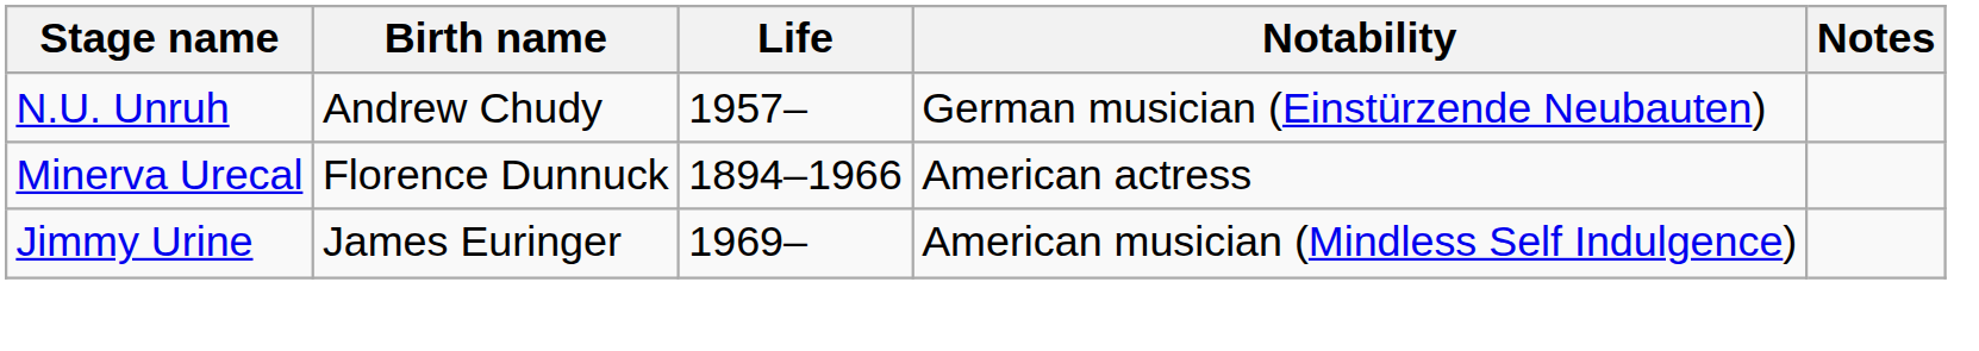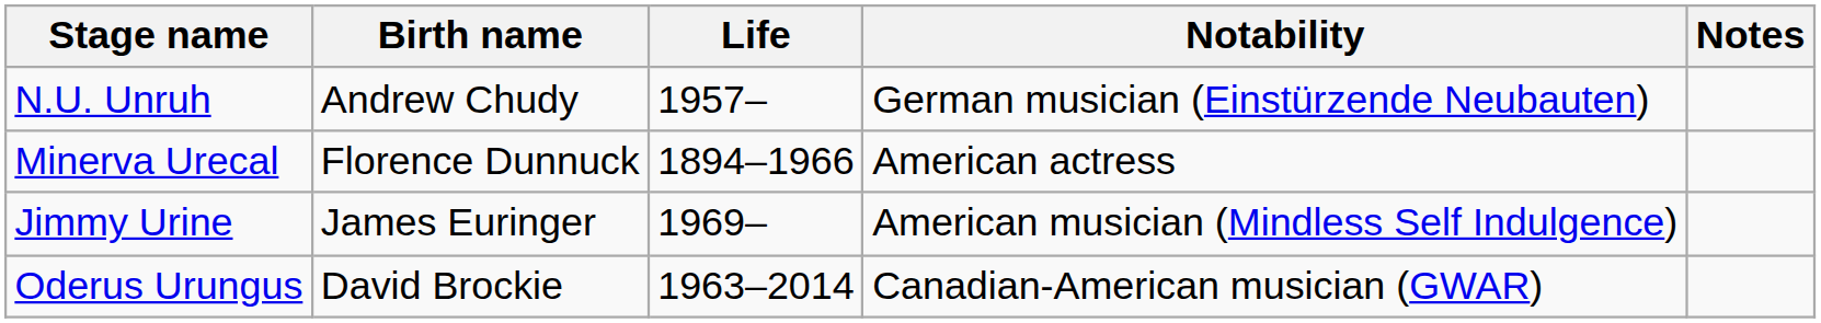+ row: Oderus Urungus | David Brockie | 1963–2014 | Canadian-American musician (GWAR)
